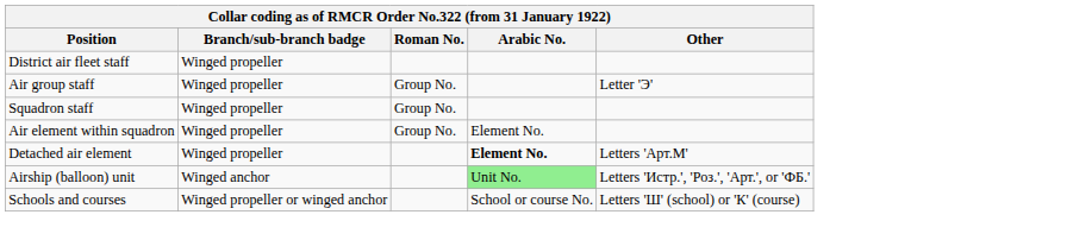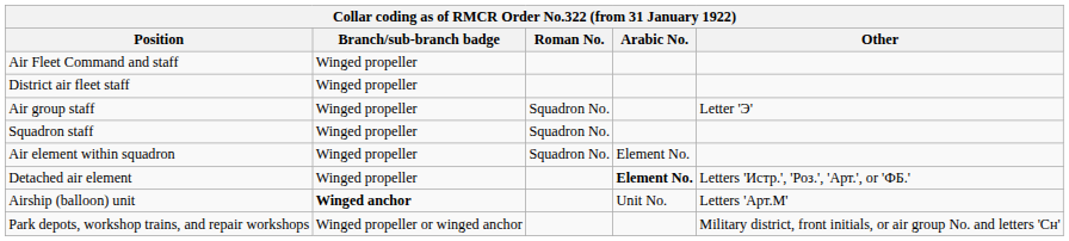+ row: Air Fleet Command and staff | Winged propeller
Air group staff | Roman No.: Group No. -> Squadron No.
Squadron staff | Roman No.: Group No. -> Squadron No.
Air element within squadron | Roman No.: Group No. -> Squadron No.
Detached air element | Other: Letters 'Арт.М' -> Letters 'Истр.', 'Роз.', 'Арт.', or 'ФБ.'
Airship (balloon) unit | Branch/sub-branch badge: normal -> bold
Airship (balloon) unit | Arabic No.: lightgreen background -> no background
Airship (balloon) unit | Other: Letters 'Истр.', 'Роз.', 'Арт.', or 'ФБ.' -> Letters 'Арт.М'
+ row: Park depots, workshop trains, and repair workshops | Winged propeller or winged anchor | Military district, front initials, or air group No. and letters 'Сн'
- row: Schools and courses | Winged propeller or winged anchor | School or course No. | Letters 'Ш' (school) or 'К' (course)
